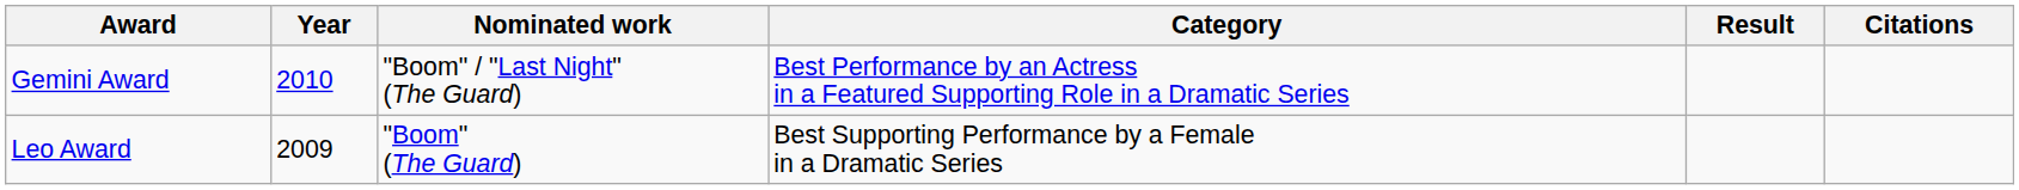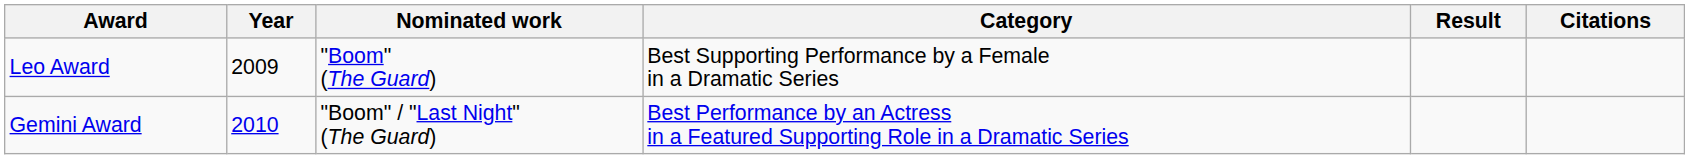rows swapped: Leo Award <-> Gemini Award
